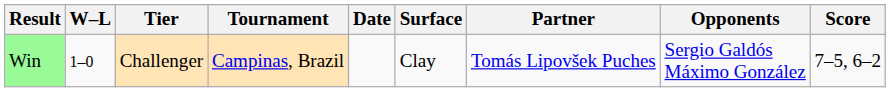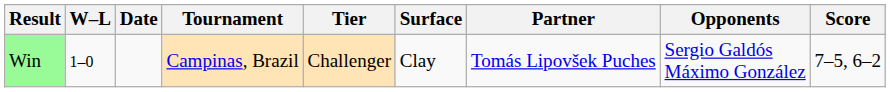columns swapped: Date <-> Tier
